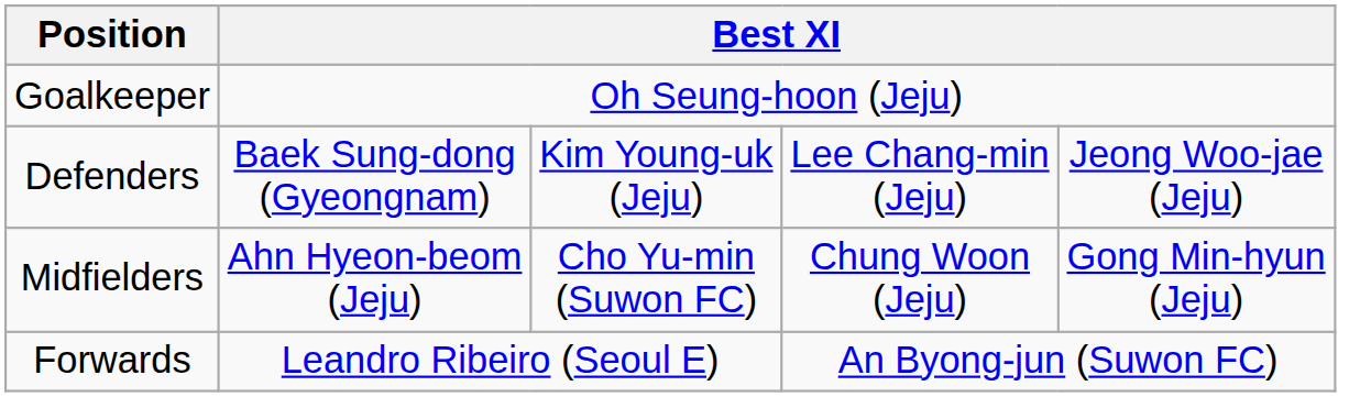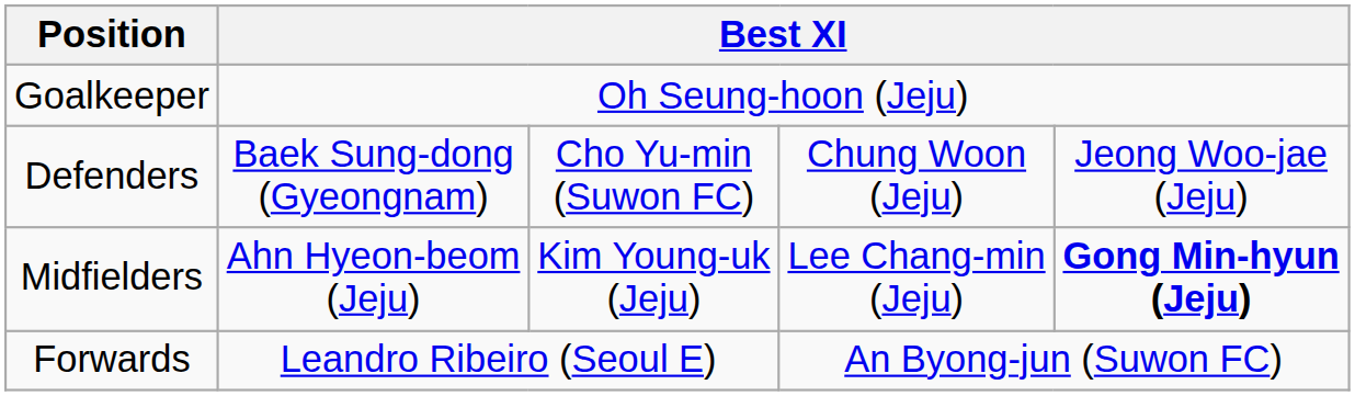Defenders | column 3: Kim Young-uk (Jeju) -> Cho Yu-min (Suwon FC)
Defenders | column 4: Lee Chang-min (Jeju) -> Chung Woon (Jeju)
Midfielders | column 3: Cho Yu-min (Suwon FC) -> Kim Young-uk (Jeju)
Midfielders | column 4: Chung Woon (Jeju) -> Lee Chang-min (Jeju)
Midfielders | column 5: normal -> bold
